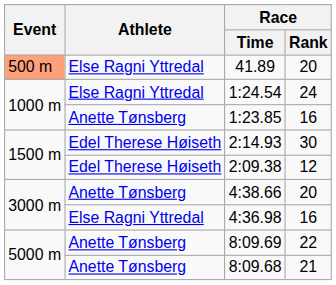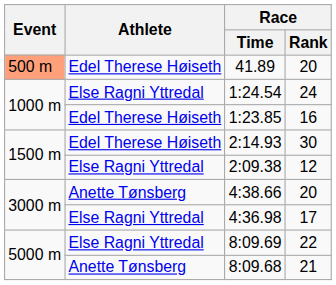41.89 | Athlete: Else Ragni Yttredal -> Edel Therese Høiseth
1:23.85 | Athlete: Anette Tønsberg -> Edel Therese Høiseth
2:09.38 | Athlete: Edel Therese Høiseth -> Else Ragni Yttredal
4:36.98 | Race / Rank: 16 -> 17
8:09.69 | Athlete: Anette Tønsberg -> Else Ragni Yttredal
